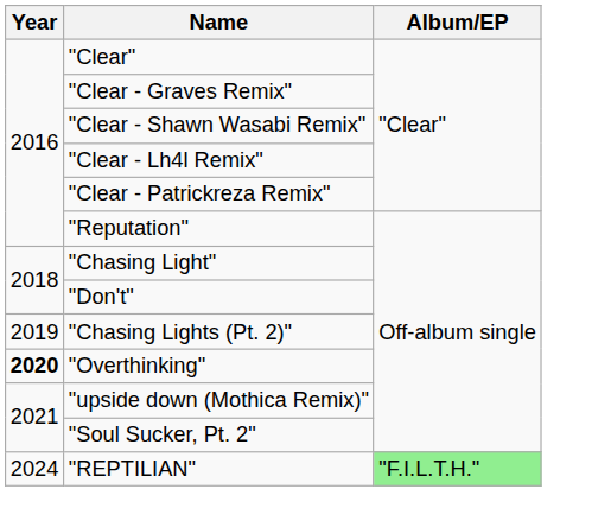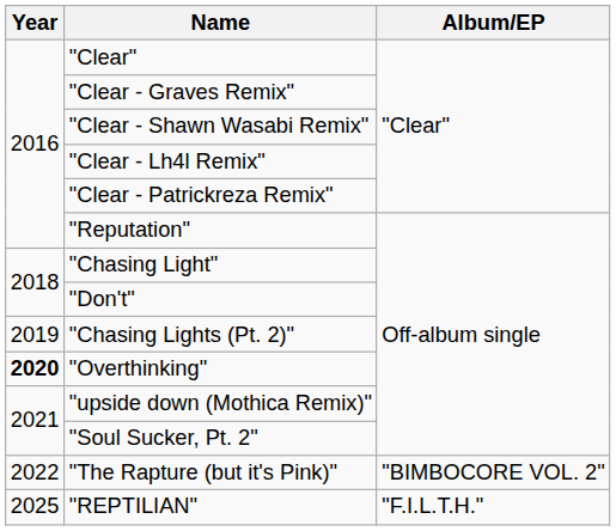+ row: 2022 | "The Rapture (but it's Pink)" | "BIMBOCORE VOL. 2"
"REPTILIAN" | Year: 2024 -> 2025
"REPTILIAN" | Album/EP: lightgreen background -> no background
